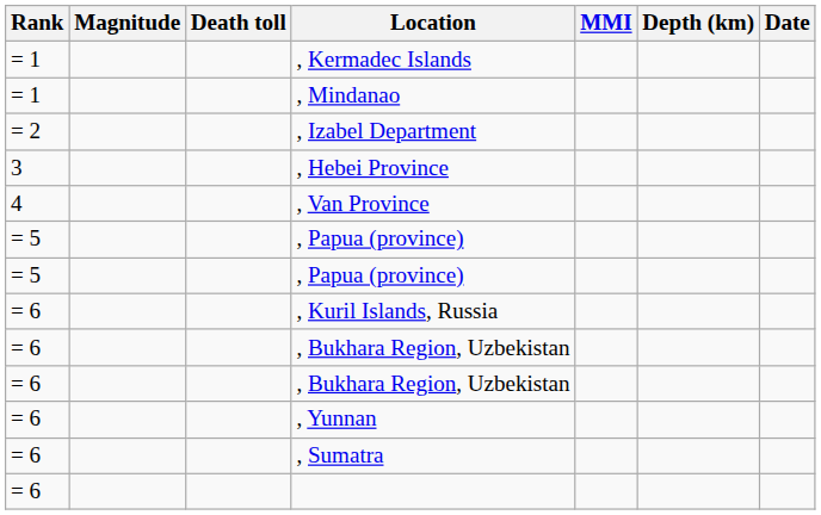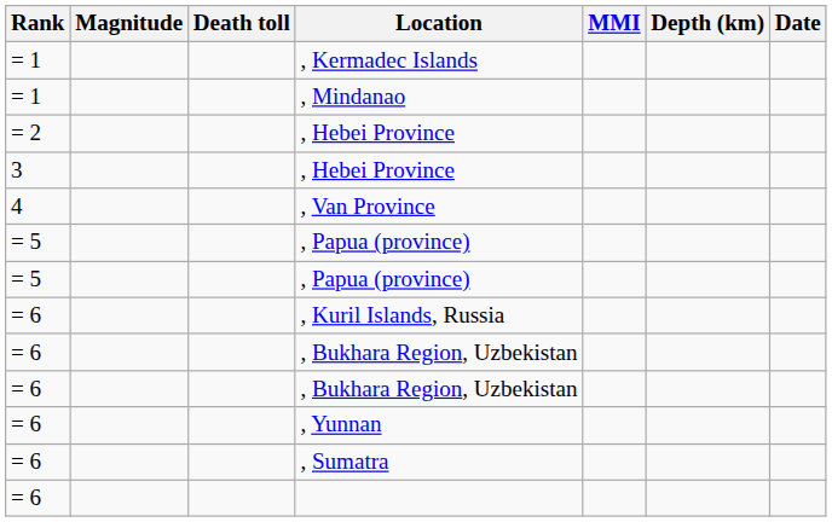- row: = 2 | , Izabel Department
+ row: = 2 | , Hebei Province
